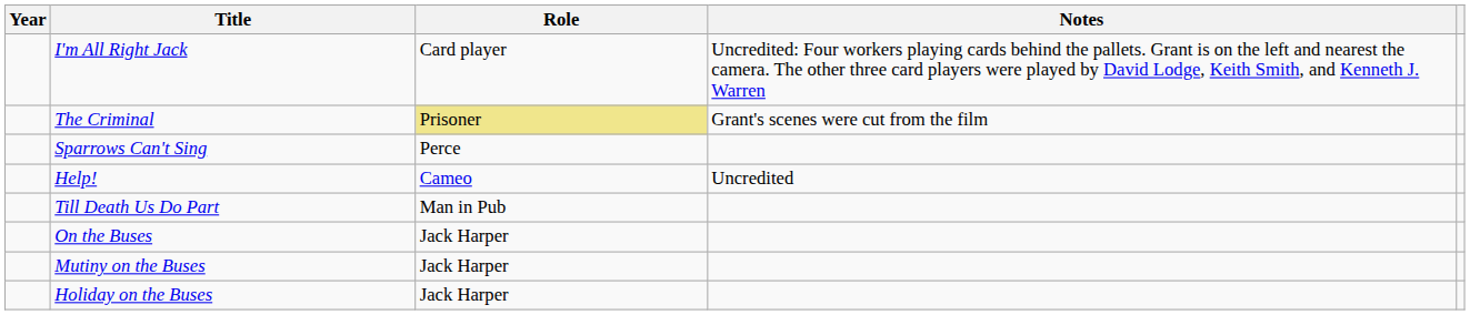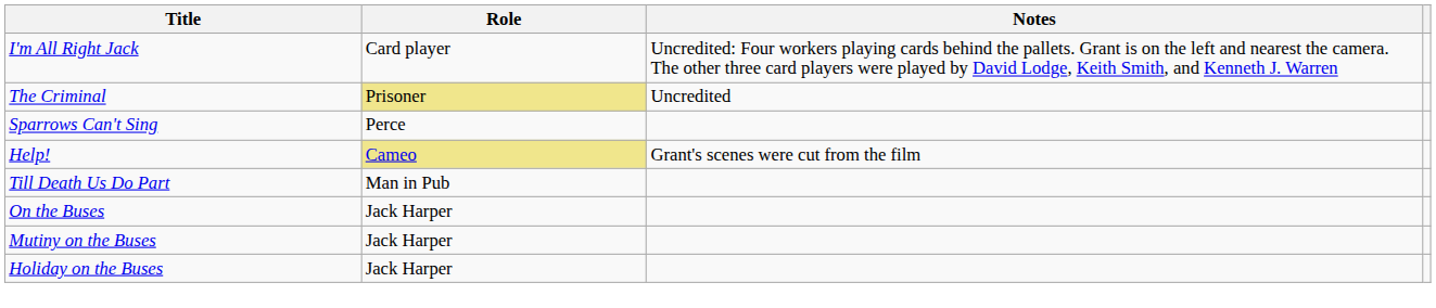- column: Year
The Criminal | Notes: Grant's scenes were cut from the film -> Uncredited
Help! | Role: no background -> khaki background
Help! | Notes: Uncredited -> Grant's scenes were cut from the film
